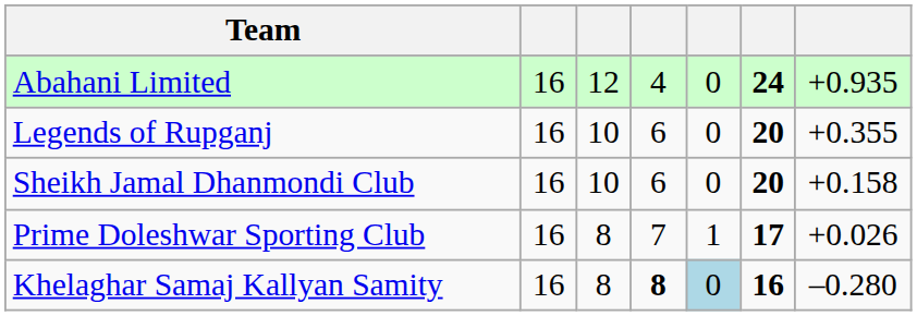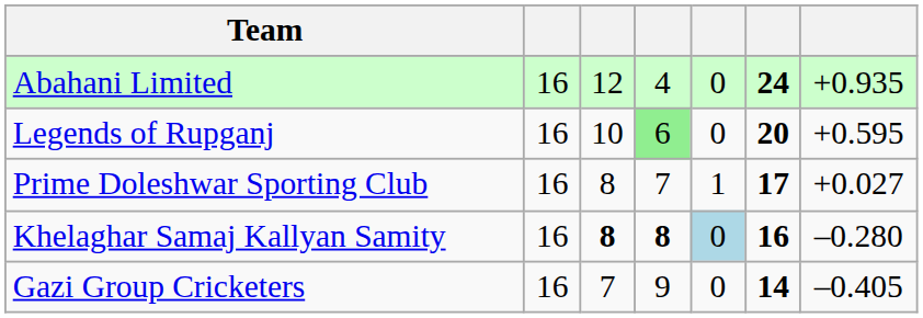Legends of Rupganj | column 4: no background -> lightgreen background
Legends of Rupganj | column 7: +0.355 -> +0.595
- row: Sheikh Jamal Dhanmondi Club | 16 | 10 | 6 | 0 | 20 | +0.158
Prime Doleshwar Sporting Club | column 7: +0.026 -> +0.027
Khelaghar Samaj Kallyan Samity | column 3: normal -> bold
+ row: Gazi Group Cricketers | 16 | 7 | 9 | 0 | 14 | –0.405
